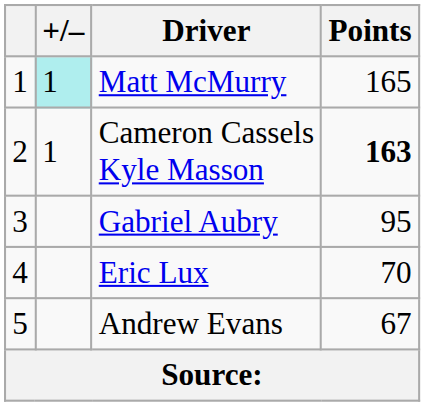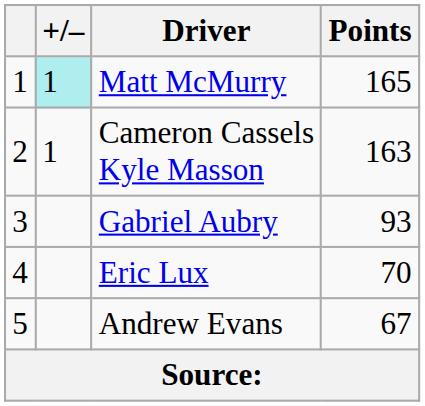Cameron Cassels Kyle Masson | Points: bold -> normal
Gabriel Aubry | Points: 95 -> 93
